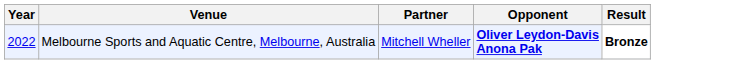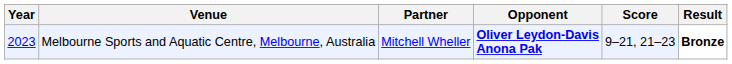+ column: Score | 9–21, 21–23
Melbourne Sports and Aquatic Centre, Melbourne, Australia | Year: 2022 -> 2023
